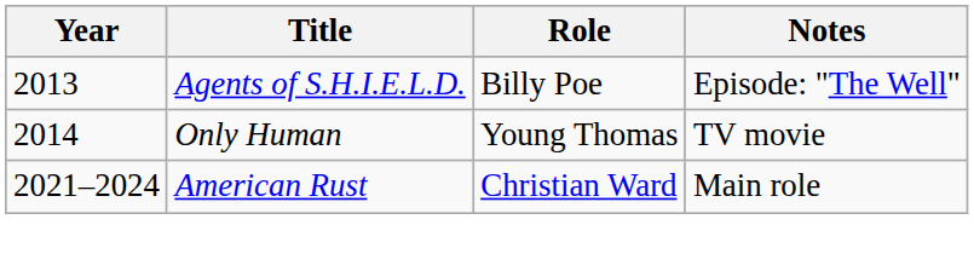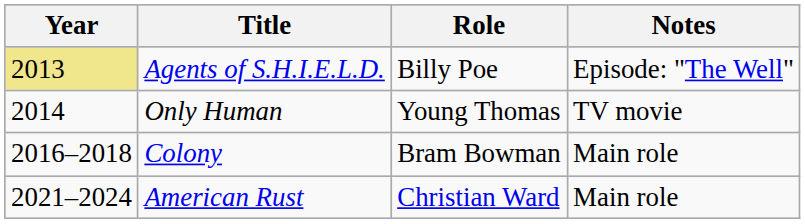Agents of S.H.I.E.L.D. | Year: no background -> khaki background
+ row: 2016–2018 | Colony | Bram Bowman | Main role
